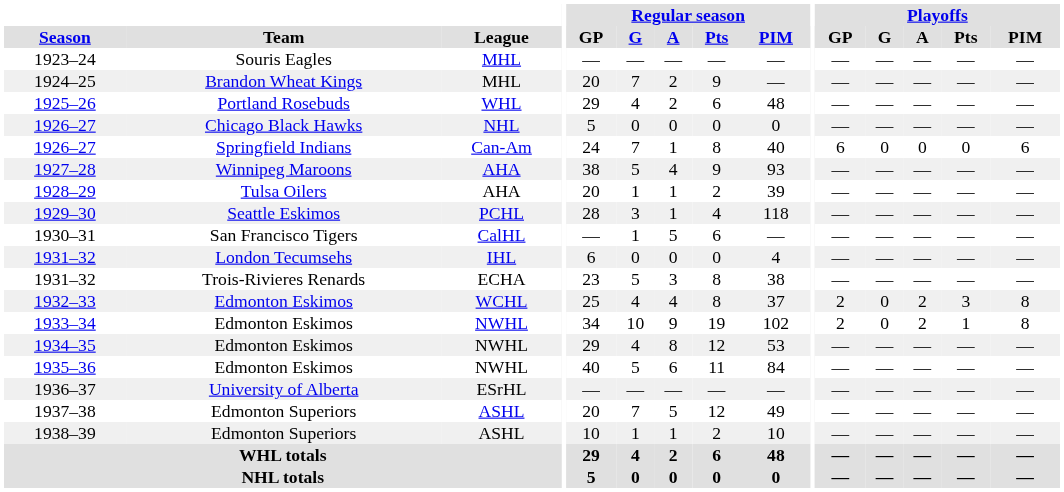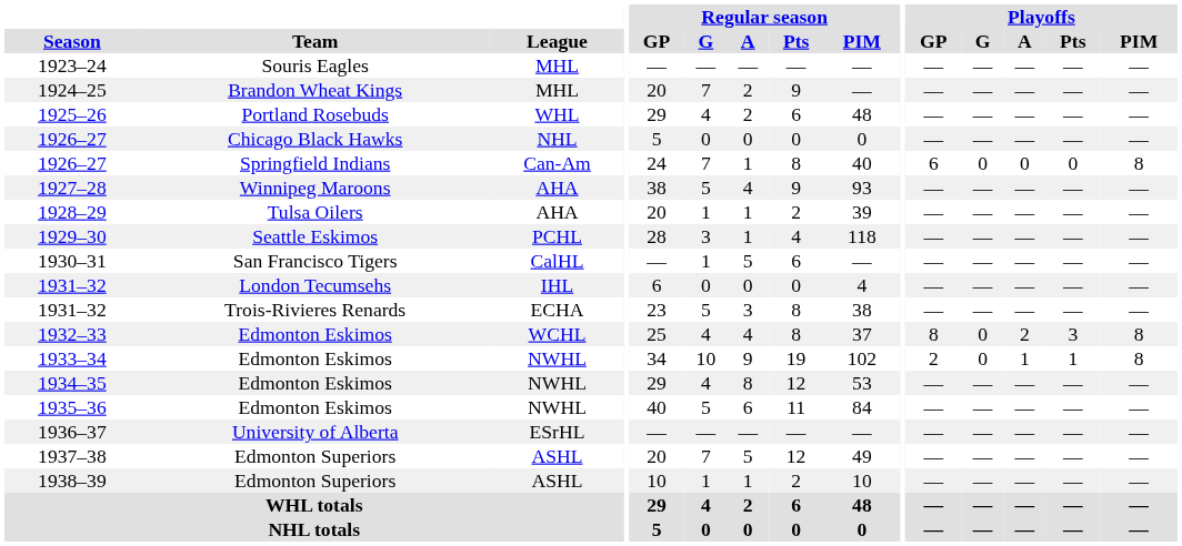1926–27 / Springfield Indians | Playoffs / PIM: 6 -> 8
1932–33 | Playoffs / GP: 2 -> 8
1933–34 | Playoffs / A: 2 -> 1
